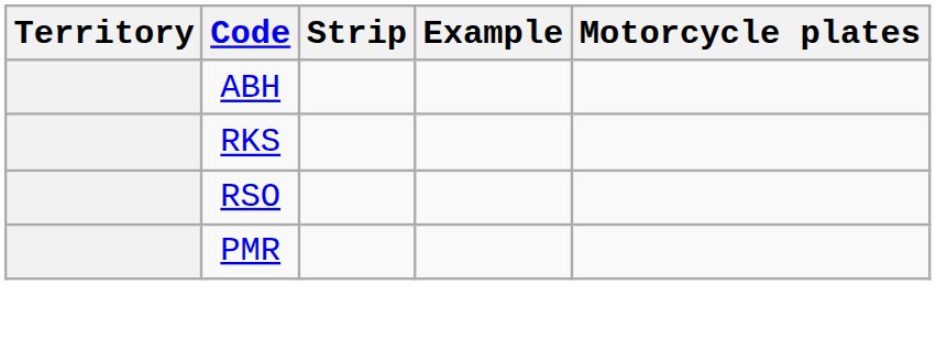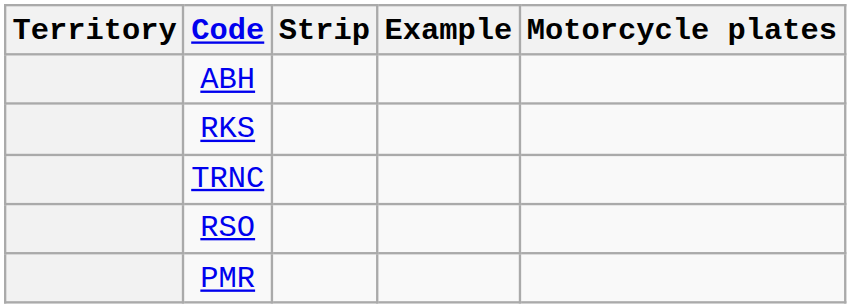+ row: TRNC
